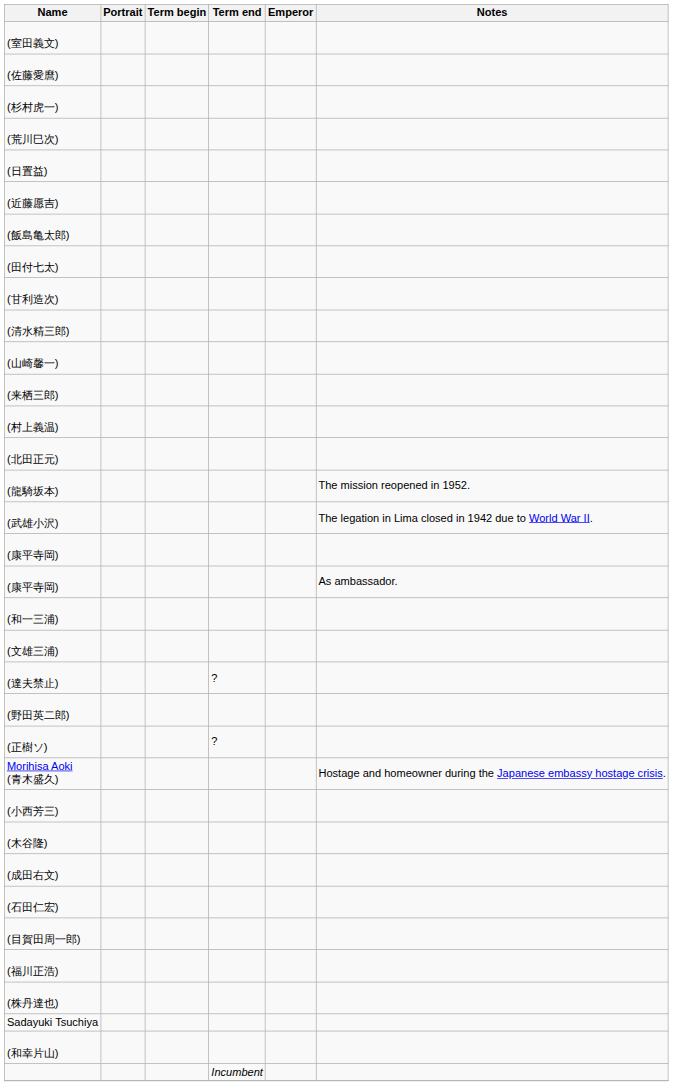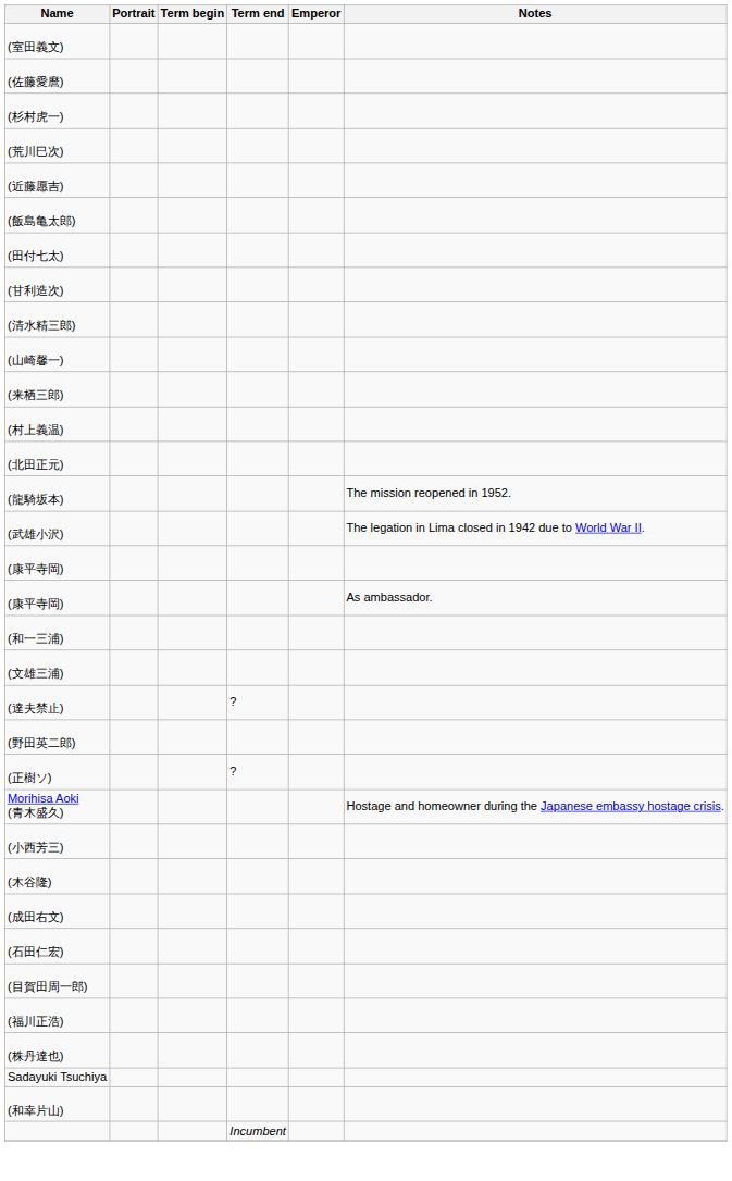- row: (日置益)
